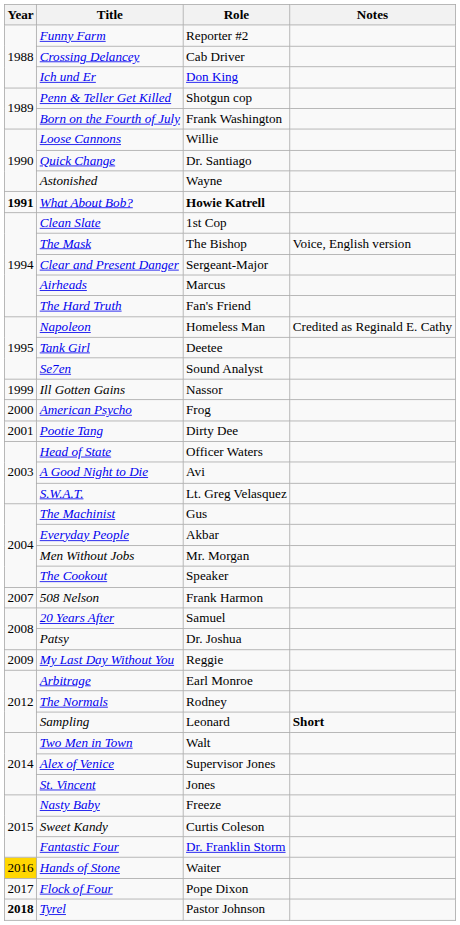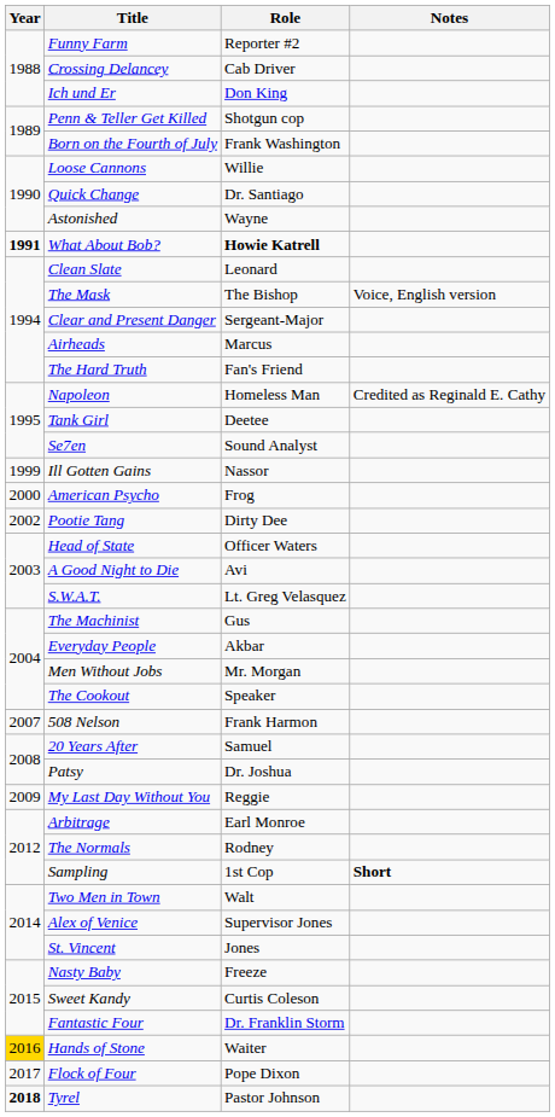Clean Slate | Role: 1st Cop -> Leonard
Pootie Tang | Year: 2001 -> 2002
Sampling | Role: Leonard -> 1st Cop
